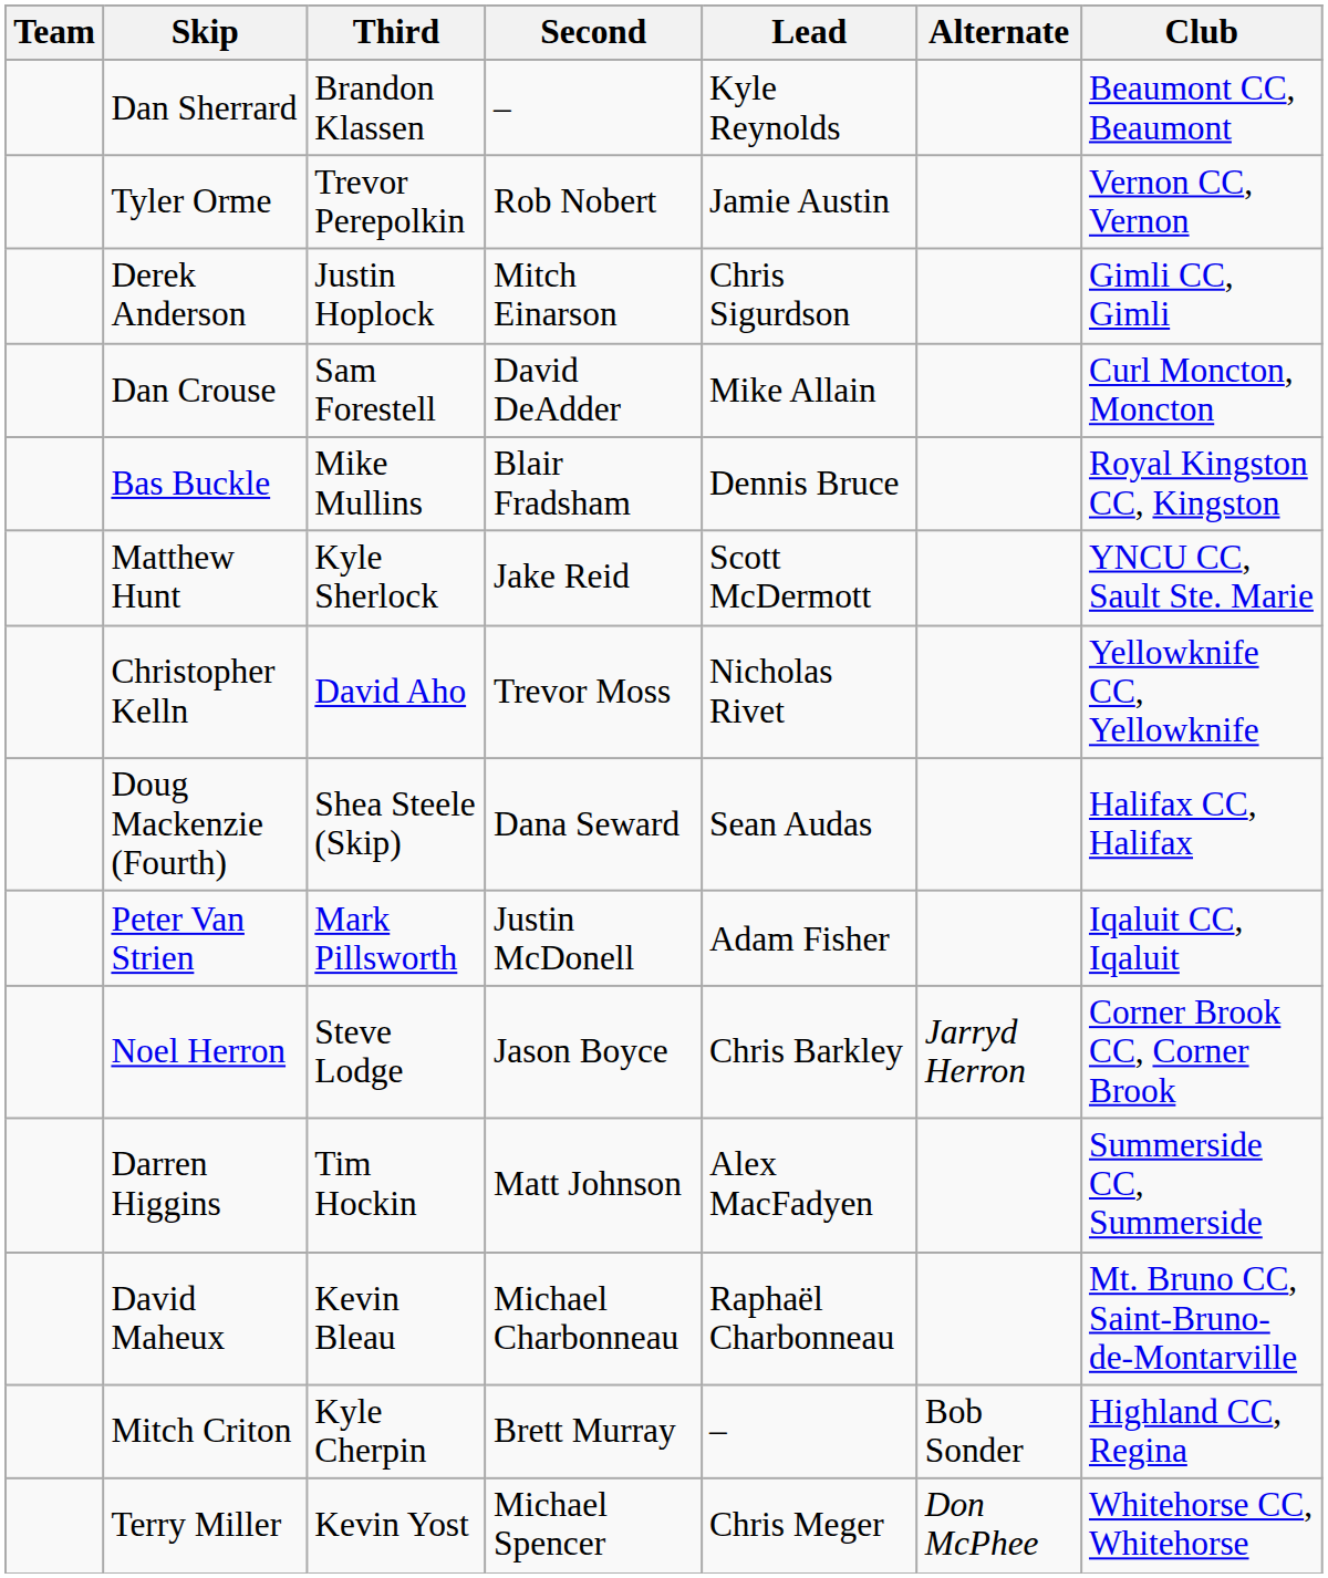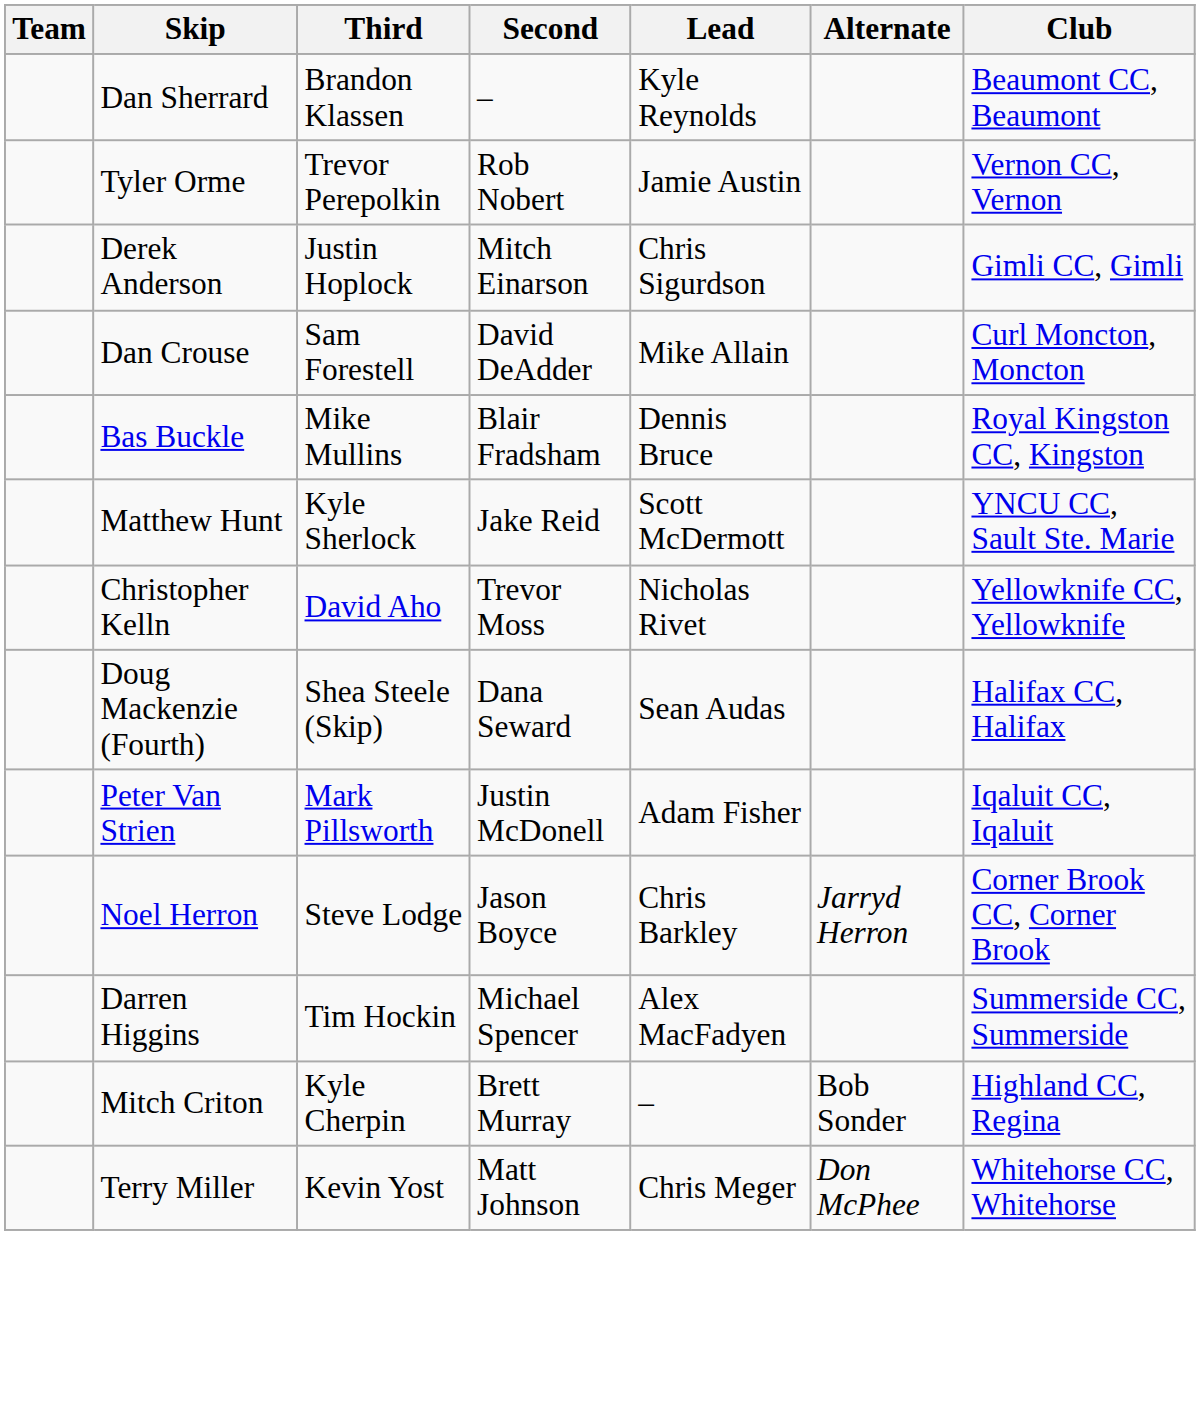Darren Higgins | Second: Matt Johnson -> Michael Spencer
- row: David Maheux | Kevin Bleau | Michael Charbonneau | Raphaël Charbonneau | Mt. Bruno CC, Saint-Bruno-de-Montarville
Terry Miller | Second: Michael Spencer -> Matt Johnson
